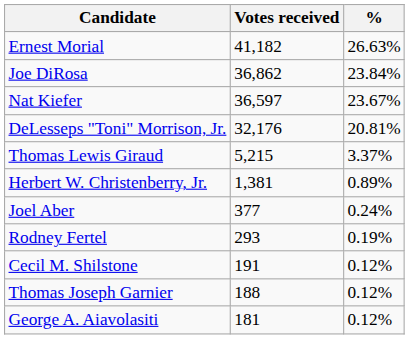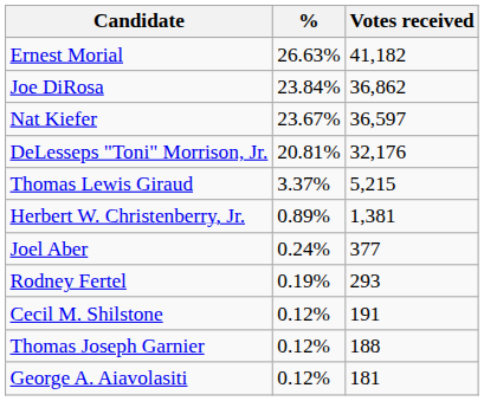columns swapped: Votes received <-> %
